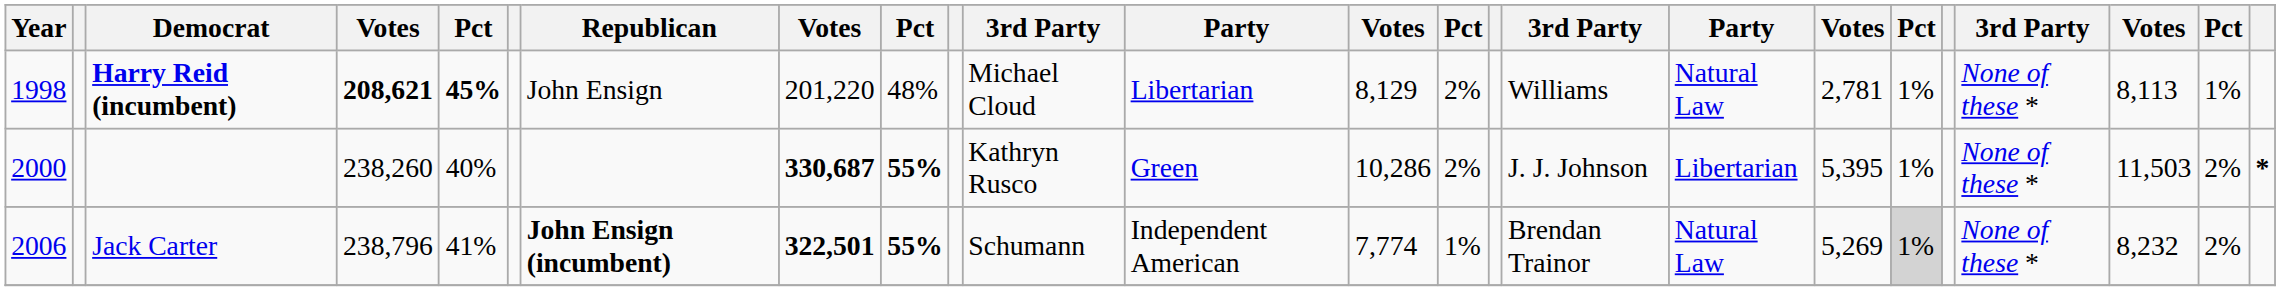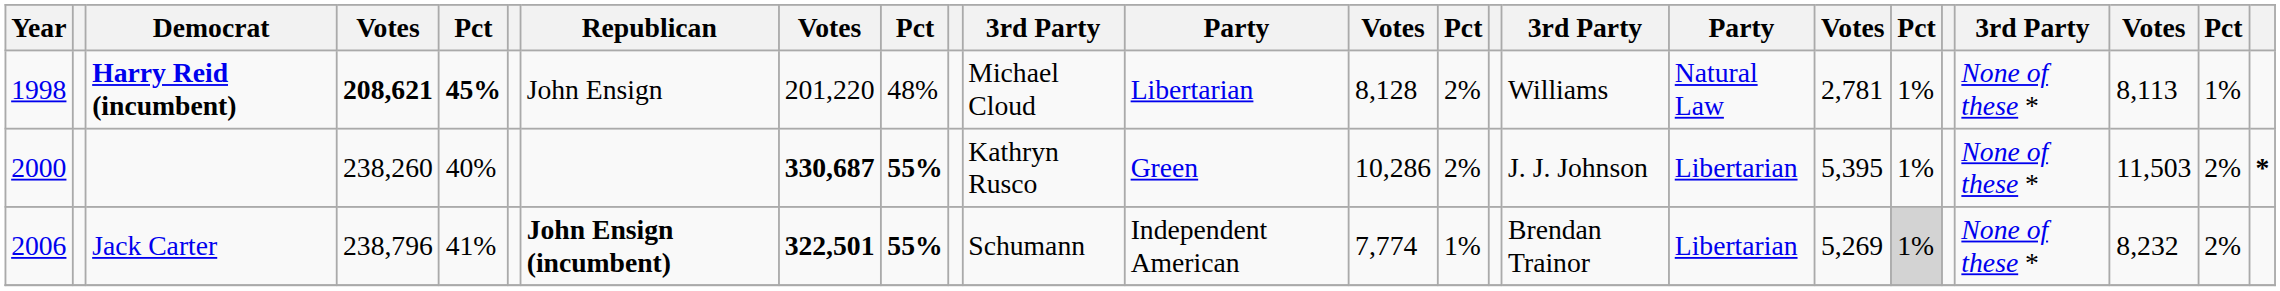Harry Reid (incumbent) | column 13: 8,129 -> 8,128
Jack Carter | column 17: Natural Law -> Libertarian
